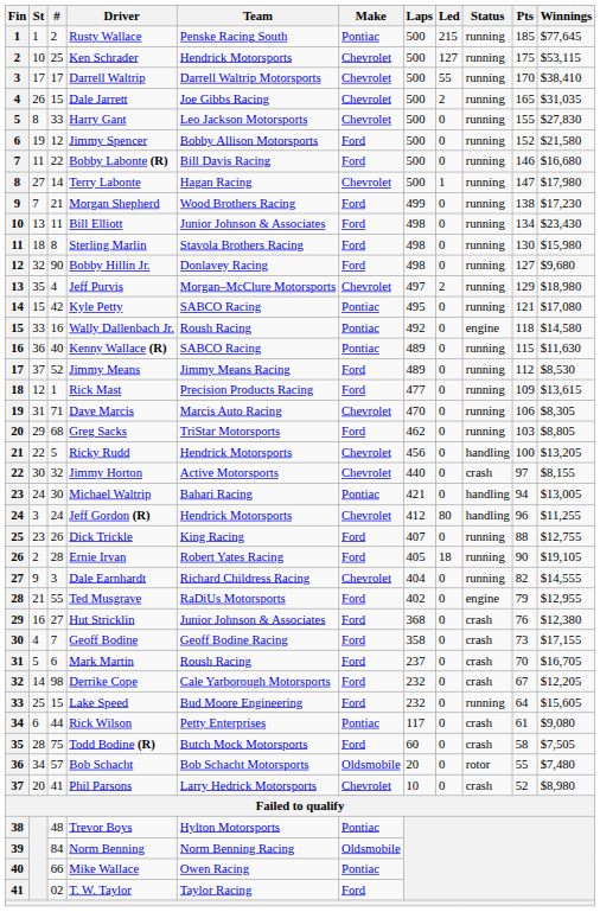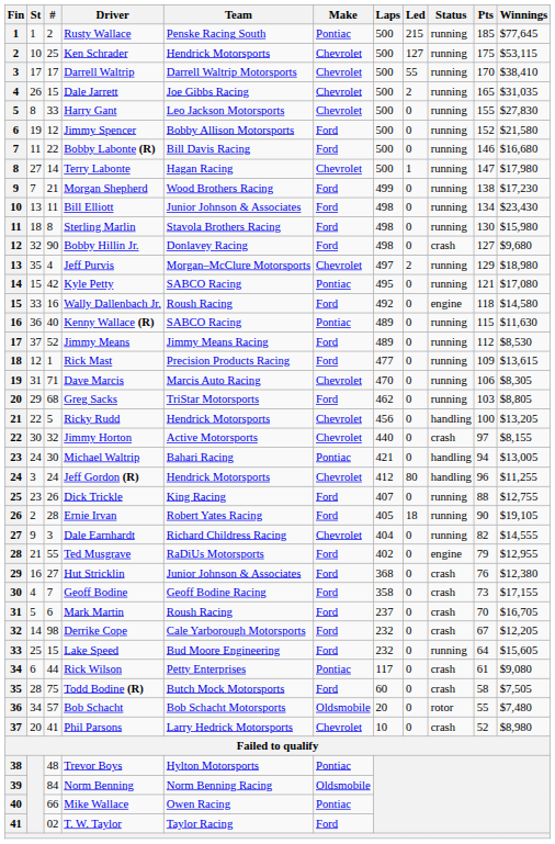Bobby Hillin Jr. | Status: running -> crash
Wally Dallenbach Jr. | Make: Pontiac -> Ford
